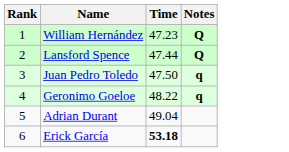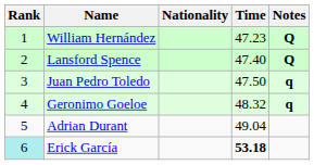+ column: Nationality
Lansford Spence | Time: 47.44 -> 47.40
Geronimo Goeloe | Time: 48.22 -> 48.32
Erick García | Rank: no background -> paleturquoise background
